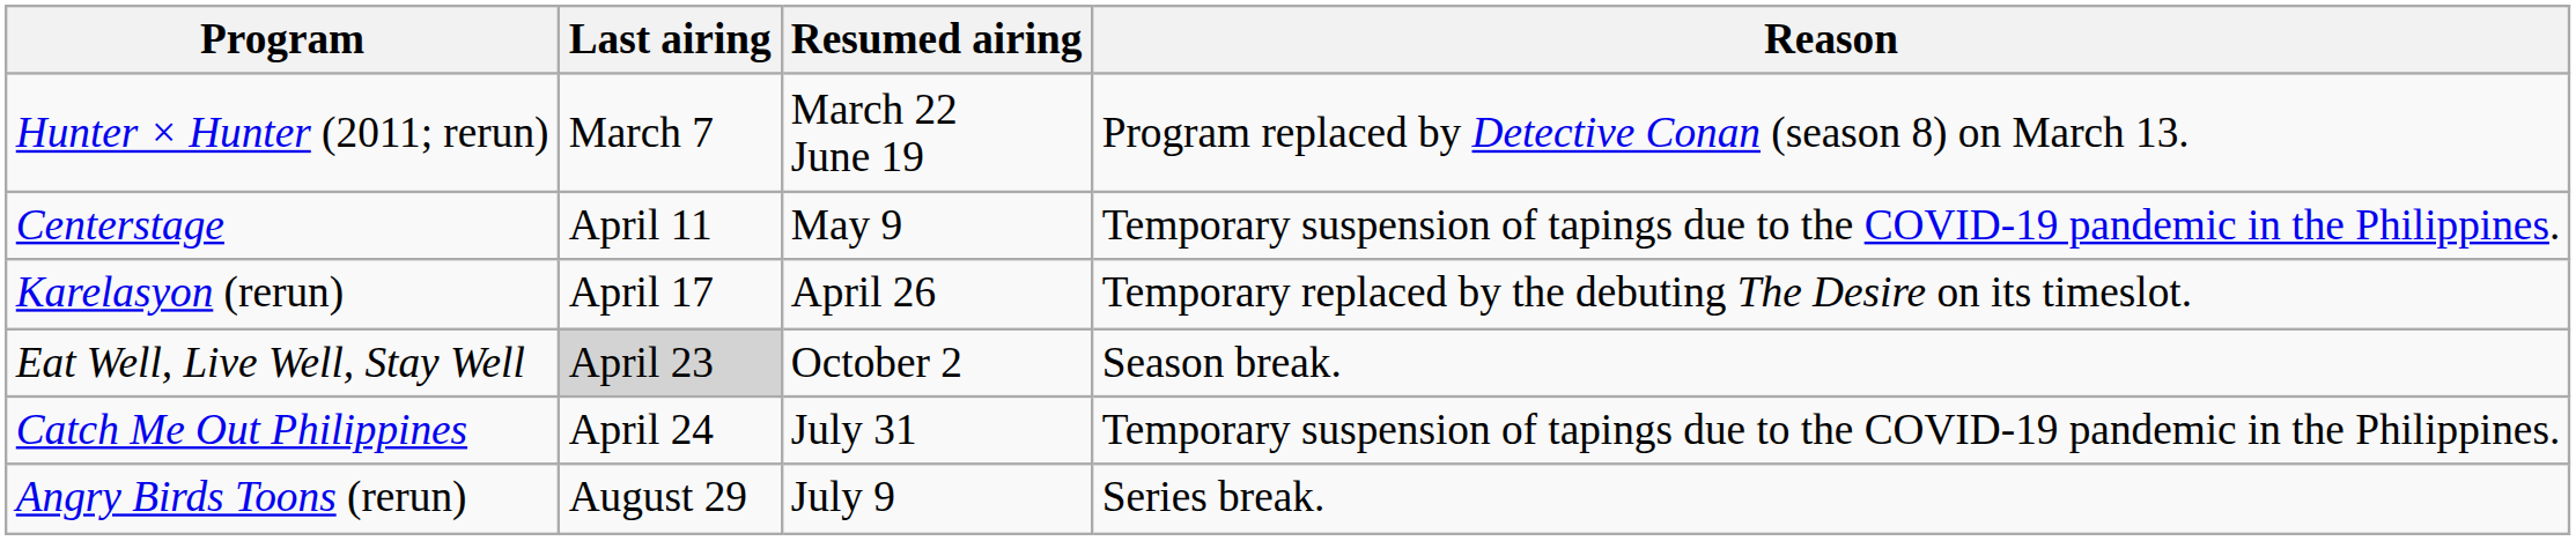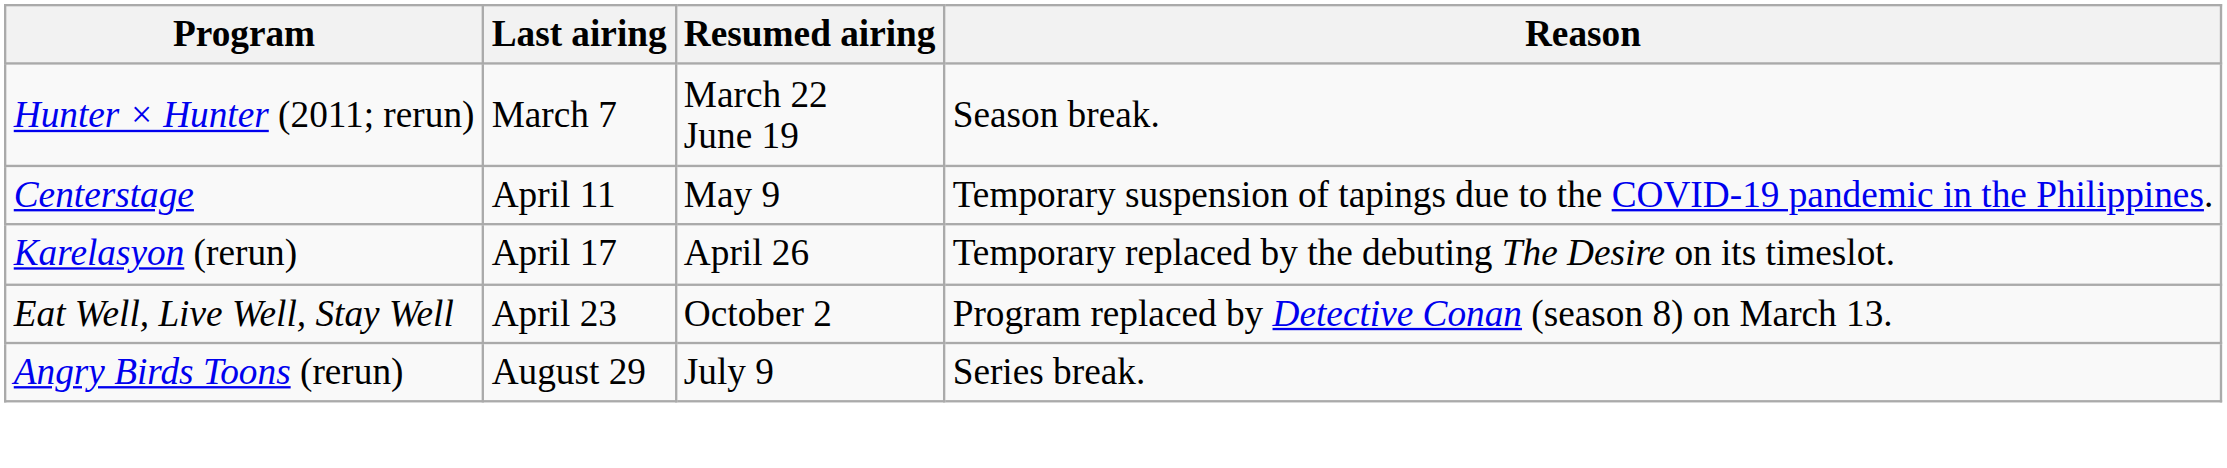Hunter × Hunter (2011; rerun) | Reason: Program replaced by Detective Conan (season 8) on March 13. -> Season break.
Eat Well, Live Well, Stay Well | Last airing: lightgrey background -> no background
Eat Well, Live Well, Stay Well | Reason: Season break. -> Program replaced by Detective Conan (season 8) on March 13.
- row: Catch Me Out Philippines | April 24 | July 31 | Temporary suspension of tapings due to the COVID-19 pandemic in the Philippines.
